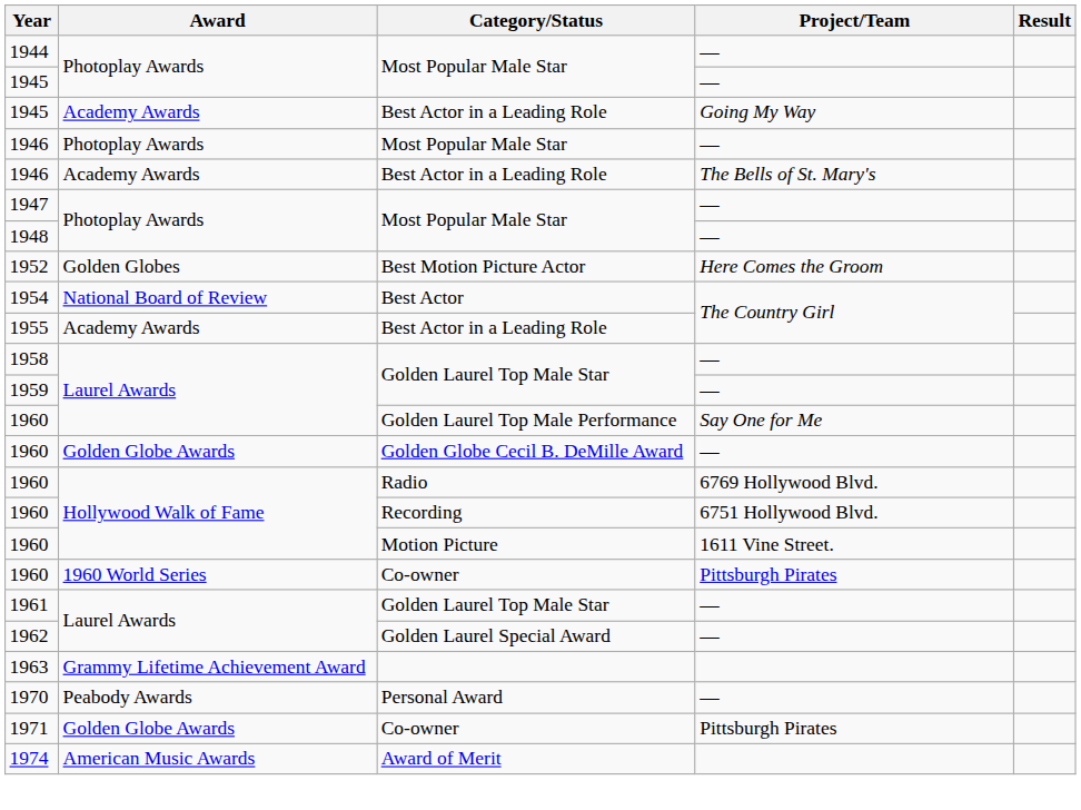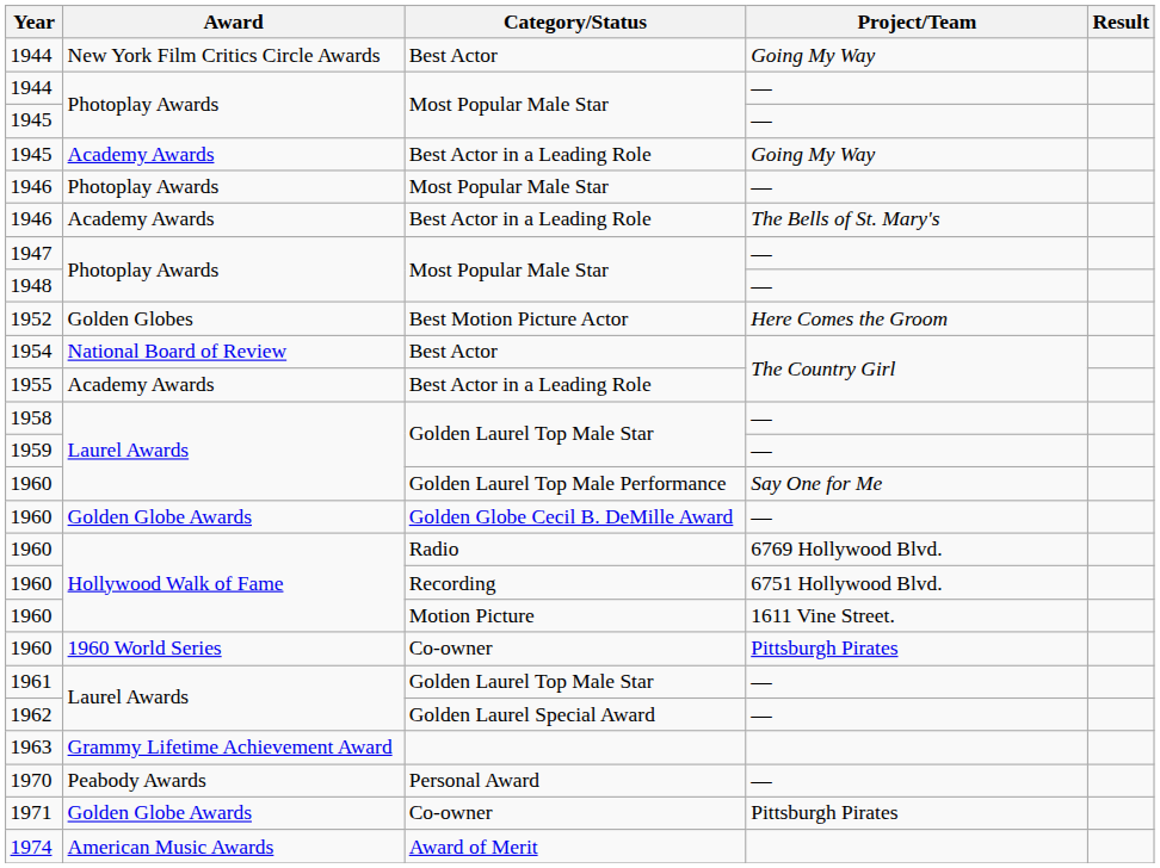+ row: 1944 | New York Film Critics Circle Awards | Best Actor | Going My Way
